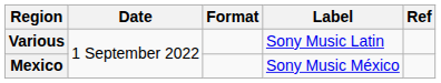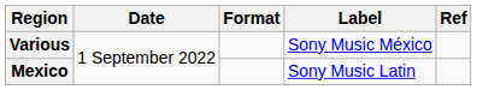Various | Label: Sony Music Latin -> Sony Music México
Mexico | Label: Sony Music México -> Sony Music Latin
